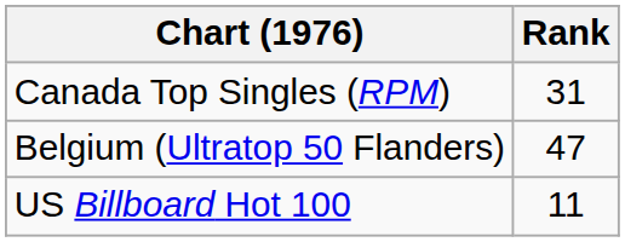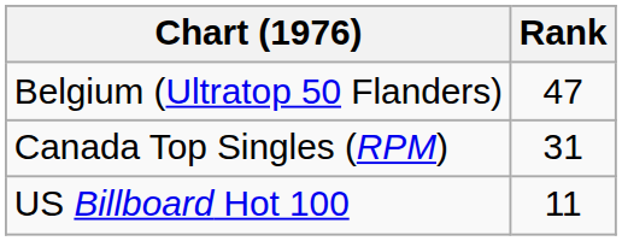rows swapped: Belgium (Ultratop 50 Flanders) <-> Canada Top Singles (RPM)
